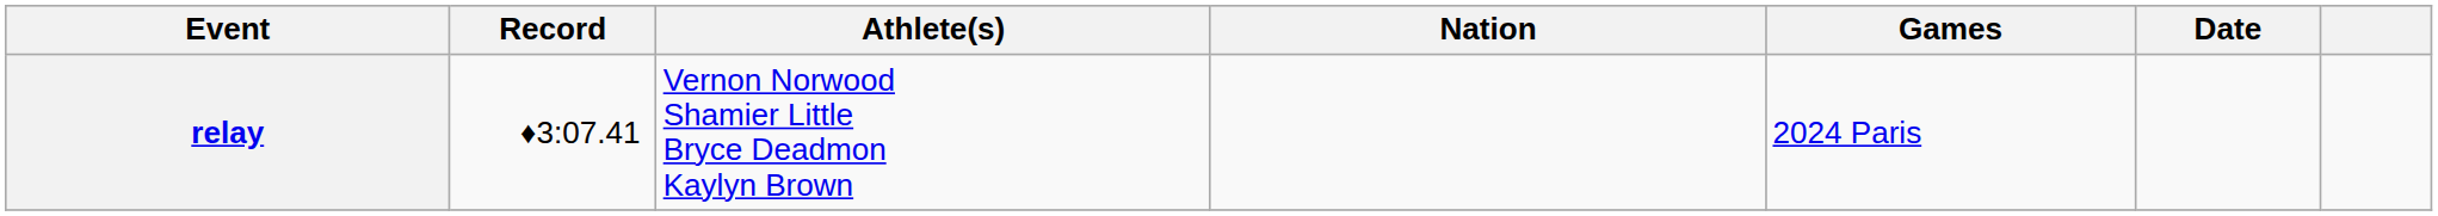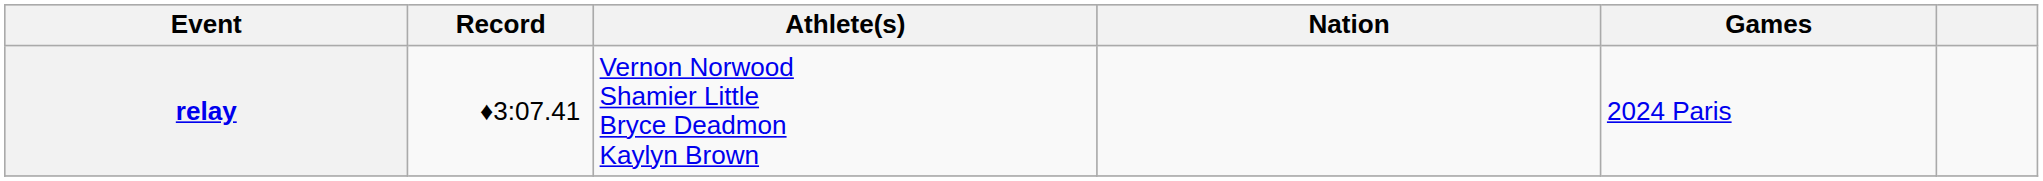- column: Date
